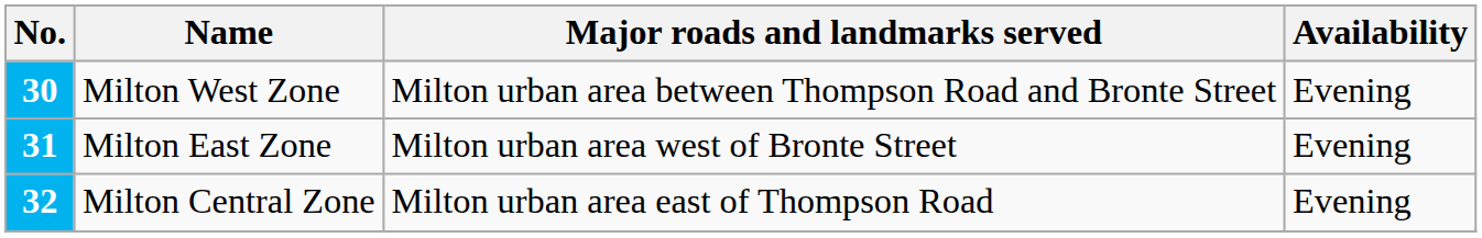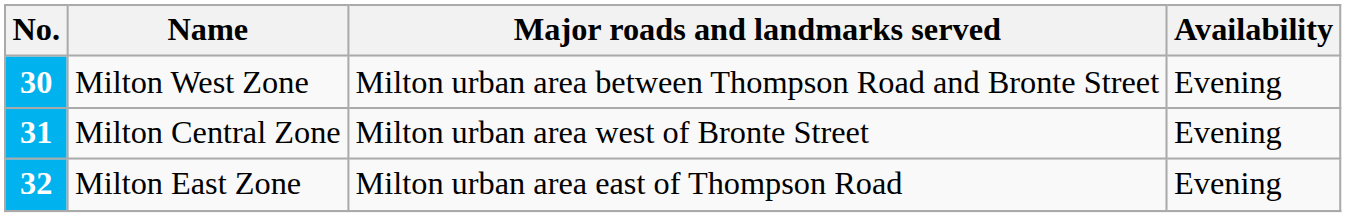31 | Name: Milton East Zone -> Milton Central Zone
32 | Name: Milton Central Zone -> Milton East Zone
